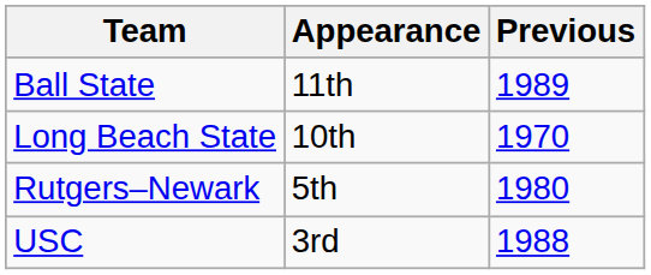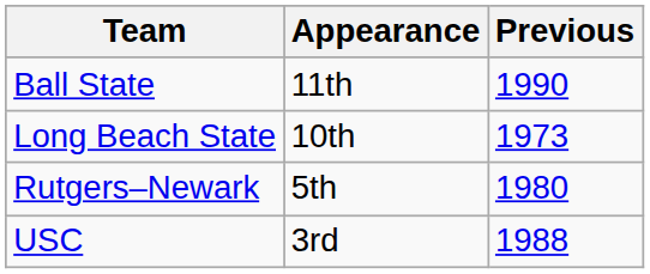Ball State | Previous: 1989 -> 1990
Long Beach State | Previous: 1970 -> 1973
